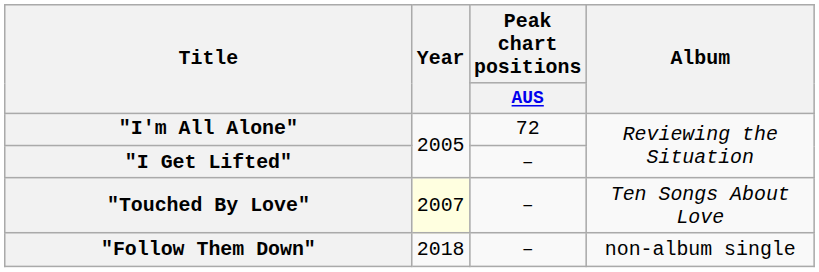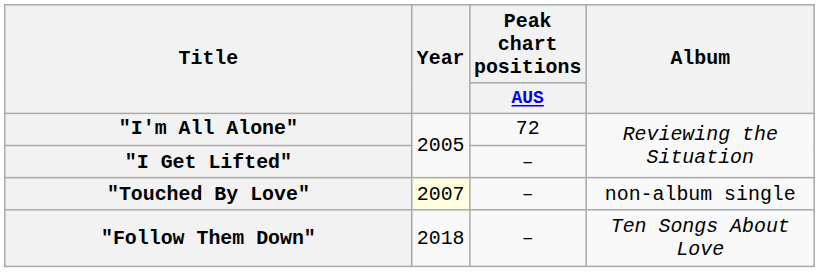"Touched By Love" | Album: Ten Songs About Love -> non-album single
"Follow Them Down" | Album: non-album single -> Ten Songs About Love
